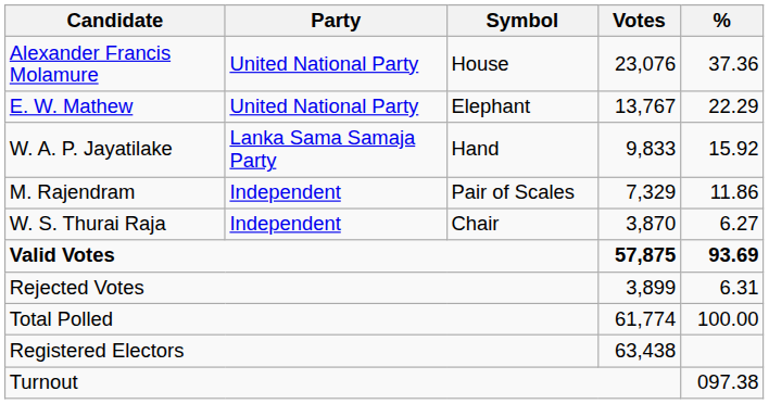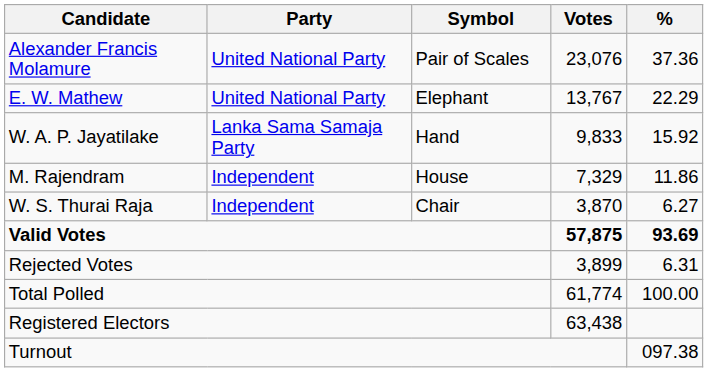Alexander Francis Molamure | Symbol: House -> Pair of Scales
M. Rajendram | Symbol: Pair of Scales -> House
